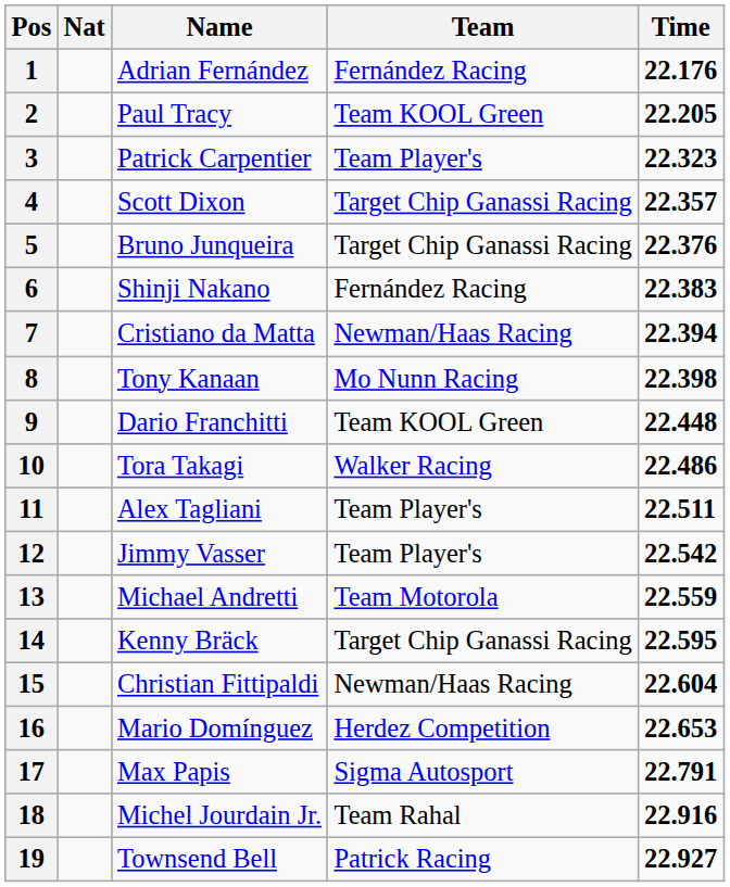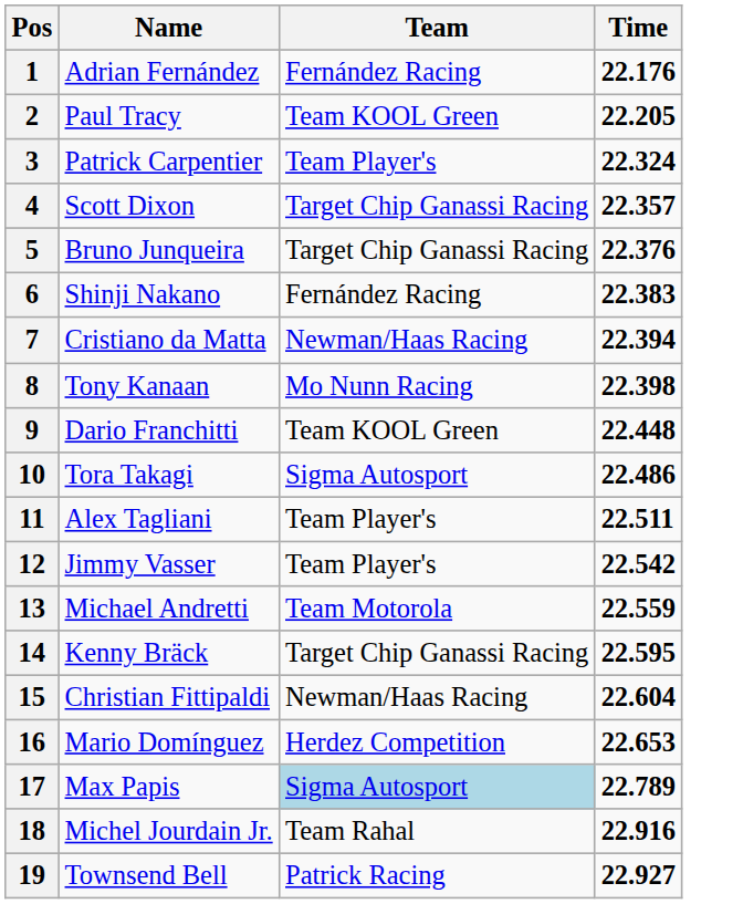- column: Nat
3 | Time: 22.323 -> 22.324
10 | Team: Walker Racing -> Sigma Autosport
17 | Team: no background -> lightblue background
17 | Time: 22.791 -> 22.789
